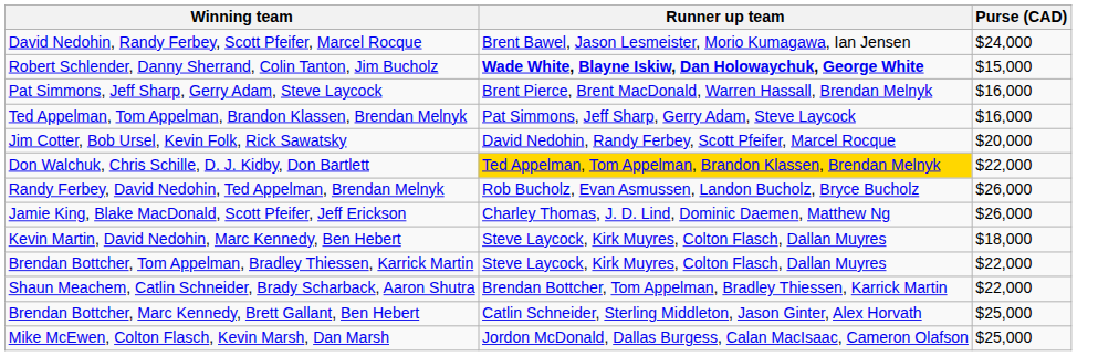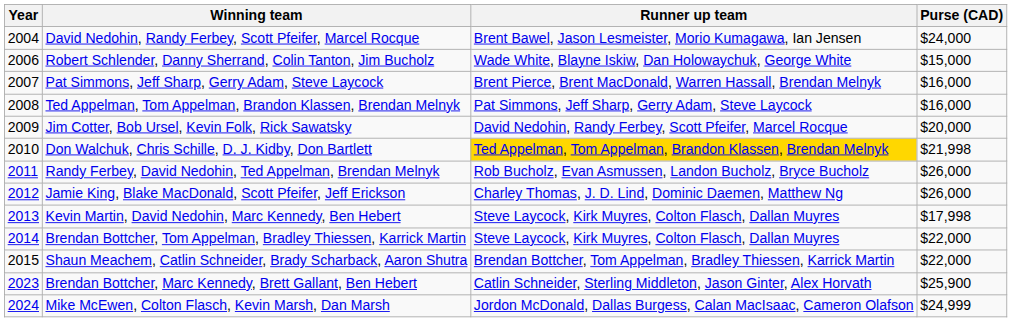+ column: Year | 2004 | 2006 | 2007 | 2008 | 2009 | 2010 | 2011 | 2012 | 2013 | 2014 | 2015 | 2023 | 2024
Robert Schlender, Danny Sherrand, Colin Tanton, Jim Bucholz | Runner up team: bold -> normal
Don Walchuk, Chris Schille, D. J. Kidby, Don Bartlett | Purse (CAD): $22,000 -> $21,998
Kevin Martin, David Nedohin, Marc Kennedy, Ben Hebert | Purse (CAD): $18,000 -> $17,998
Brendan Bottcher, Marc Kennedy, Brett Gallant, Ben Hebert | Purse (CAD): $25,000 -> $25,900
Mike McEwen, Colton Flasch, Kevin Marsh, Dan Marsh | Purse (CAD): $25,000 -> $24,999
